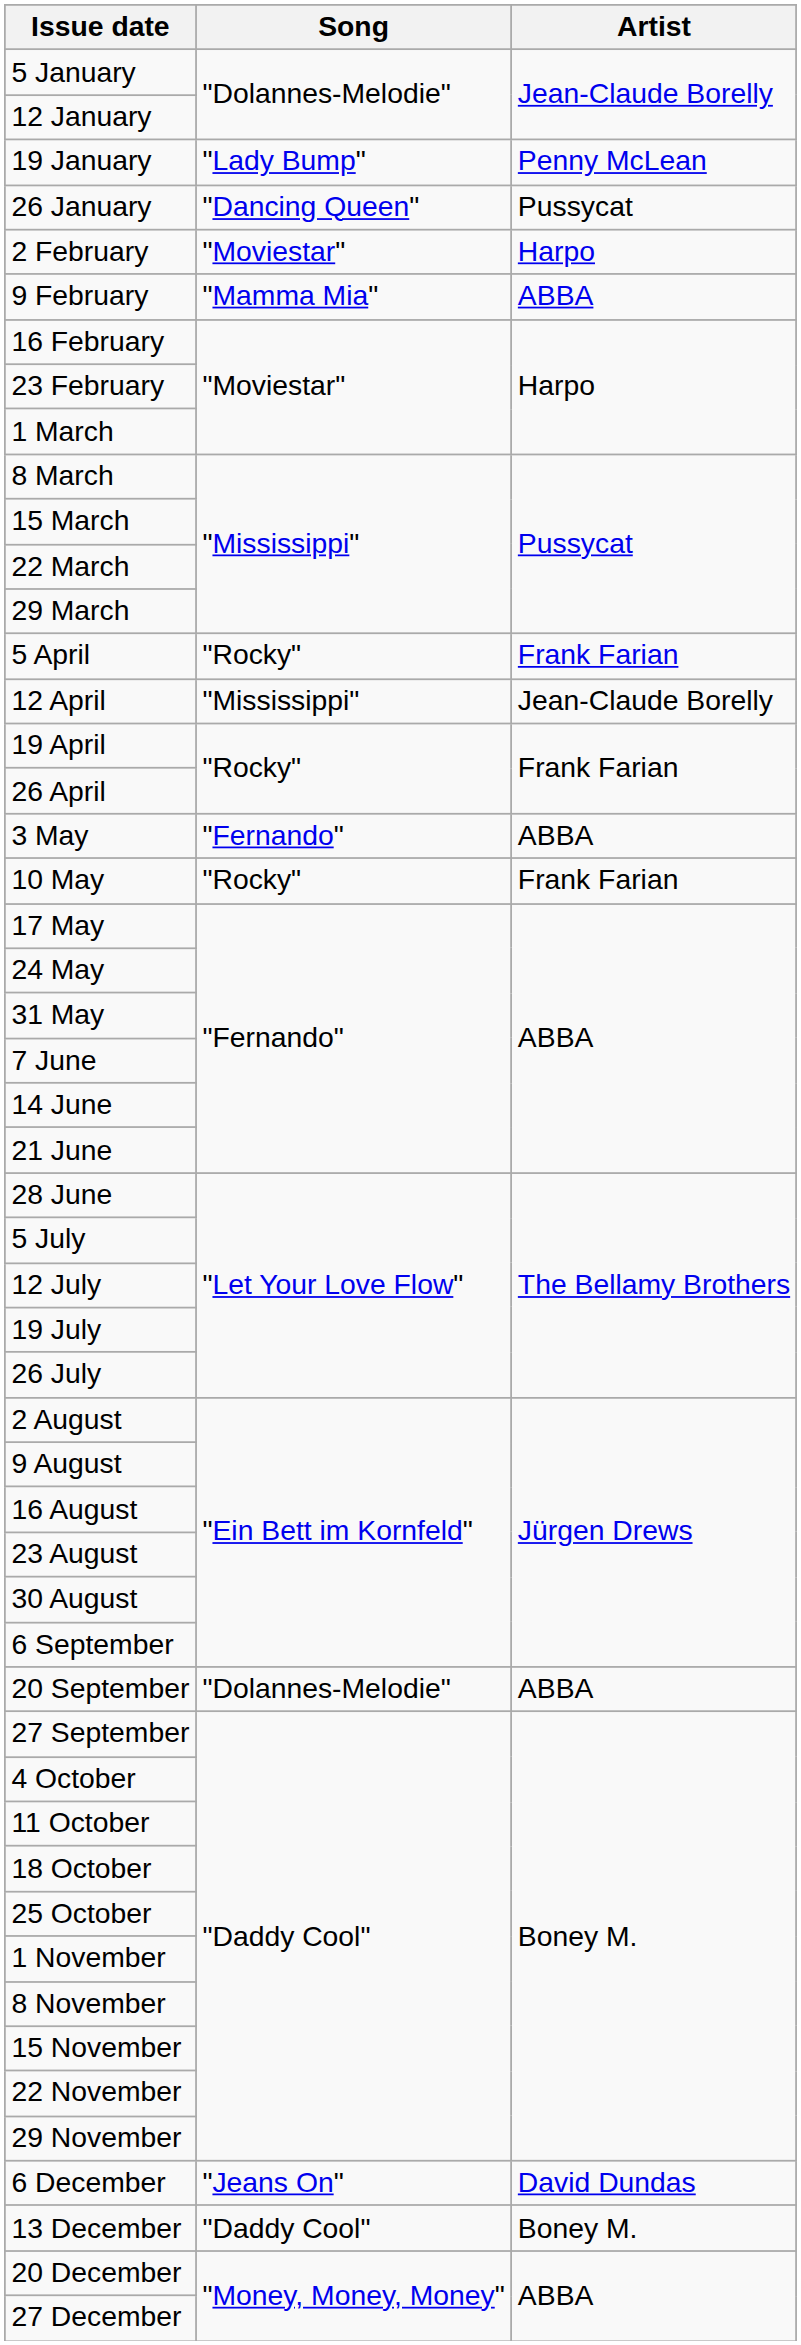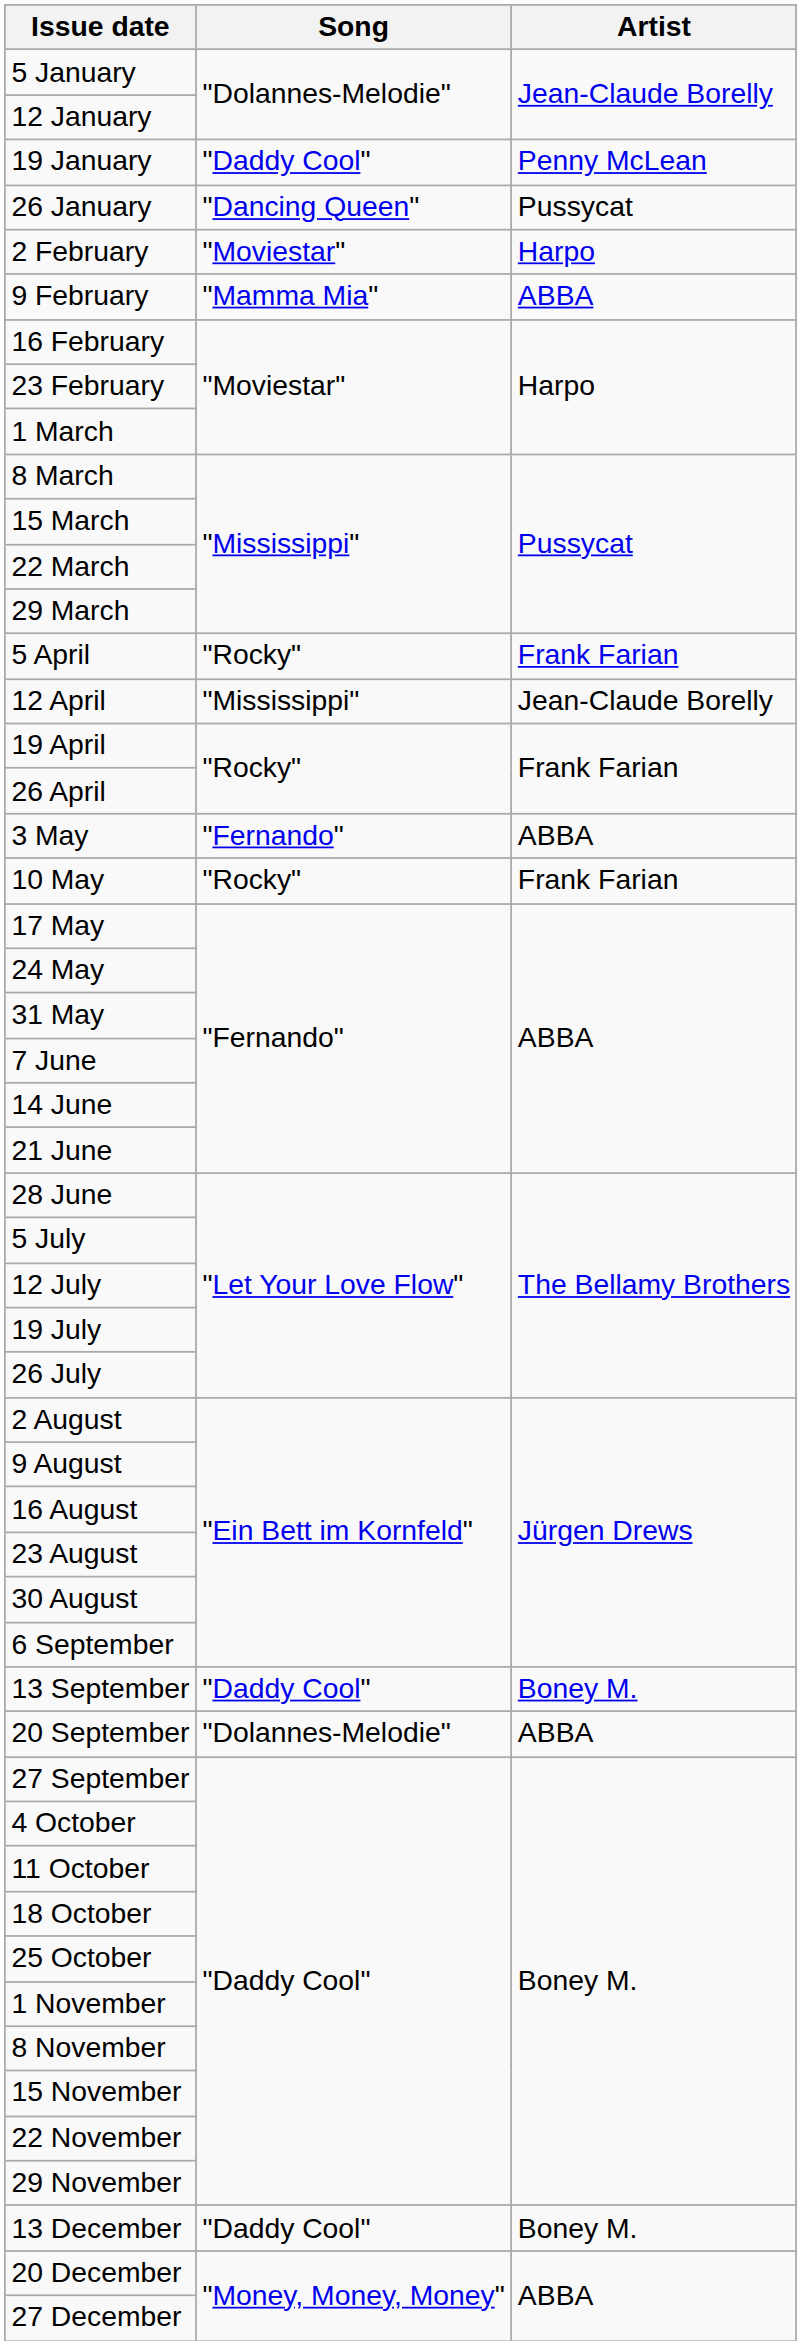19 January | Song: "Lady Bump" -> "Daddy Cool"
+ row: 13 September | "Daddy Cool" | Boney M.
- row: 6 December | "Jeans On" | David Dundas
